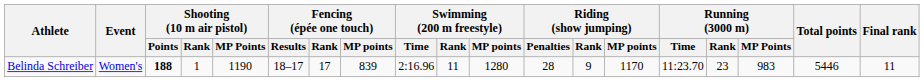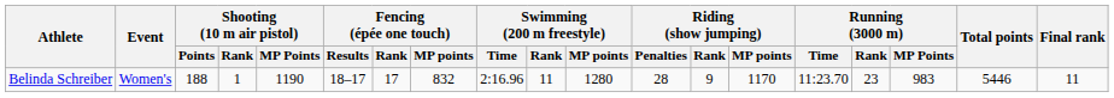Belinda Schreiber | Shooting (10 m air pistol) / Points: bold -> normal
Belinda Schreiber | Fencing (épée one touch) / MP points: 839 -> 832
